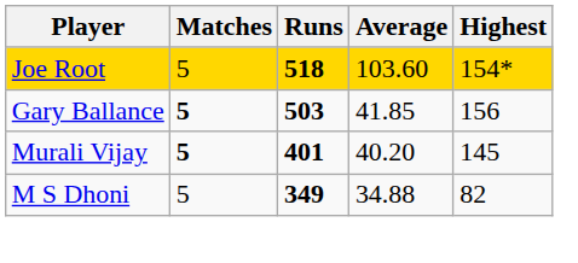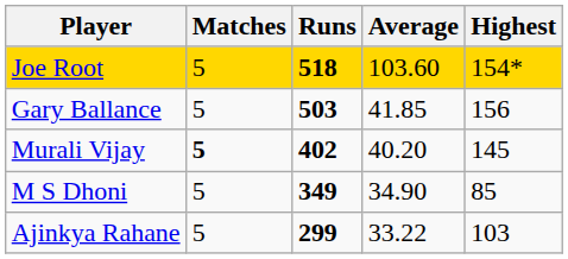Gary Ballance | Matches: bold -> normal
Murali Vijay | Runs: 401 -> 402
M S Dhoni | Average: 34.88 -> 34.90
M S Dhoni | Highest: 82 -> 85
+ row: Ajinkya Rahane | 5 | 299 | 33.22 | 103
